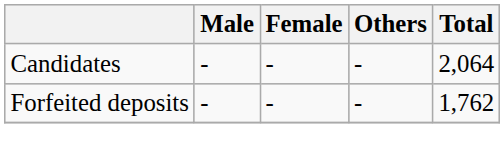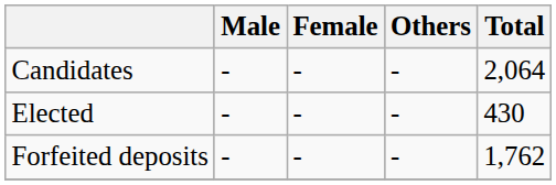+ row: Elected | - | - | - | 430
